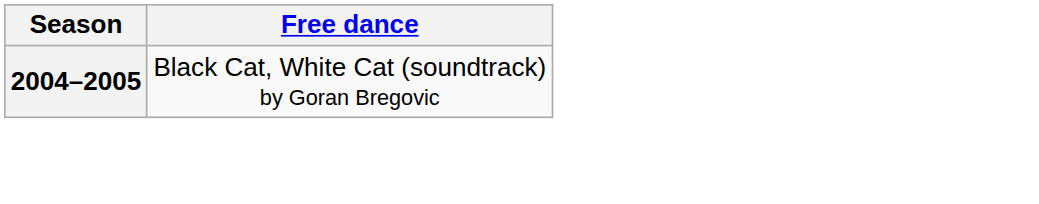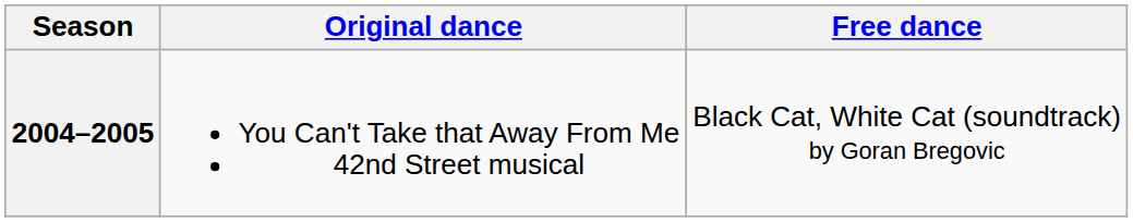+ column: Original dance | You Can't Take that Away From Me 42nd Street musical
